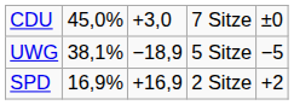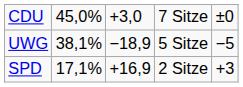SPD | column 2: 16,9% -> 17,1%
SPD | column 5: +2 -> +3
